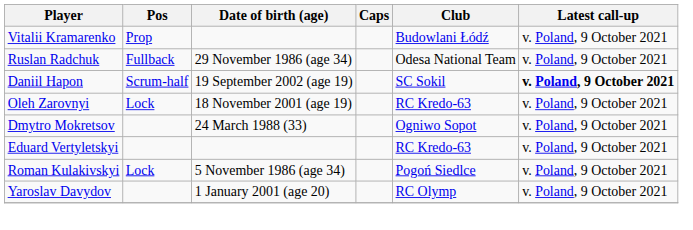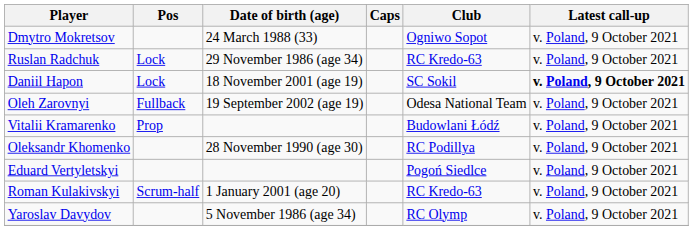rows swapped: Vitalii Kramarenko <-> Dmytro Mokretsov
Ruslan Radchuk | Pos: Fullback -> Lock
Ruslan Radchuk | Club: Odesa National Team -> RC Kredo-63
Daniil Hapon | Pos: Scrum-half -> Lock
Daniil Hapon | Date of birth (age): 19 September 2002 (age 19) -> 18 November 2001 (age 19)
Oleh Zarovnyi | Pos: Lock -> Fullback
Oleh Zarovnyi | Date of birth (age): 18 November 2001 (age 19) -> 19 September 2002 (age 19)
Oleh Zarovnyi | Club: RC Kredo-63 -> Odesa National Team
+ row: Oleksandr Khomenko | 28 November 1990 (age 30) | RC Podillya | v. Poland, 9 October 2021
Eduard Vertyletskyi | Club: RC Kredo-63 -> Pogoń Siedlce
Roman Kulakivskyi | Pos: Lock -> Scrum-half
Roman Kulakivskyi | Date of birth (age): 5 November 1986 (age 34) -> 1 January 2001 (age 20)
Roman Kulakivskyi | Club: Pogoń Siedlce -> RC Kredo-63
Yaroslav Davydov | Date of birth (age): 1 January 2001 (age 20) -> 5 November 1986 (age 34)
